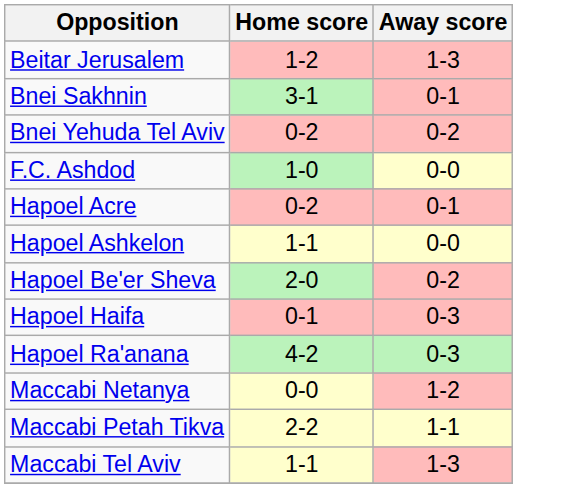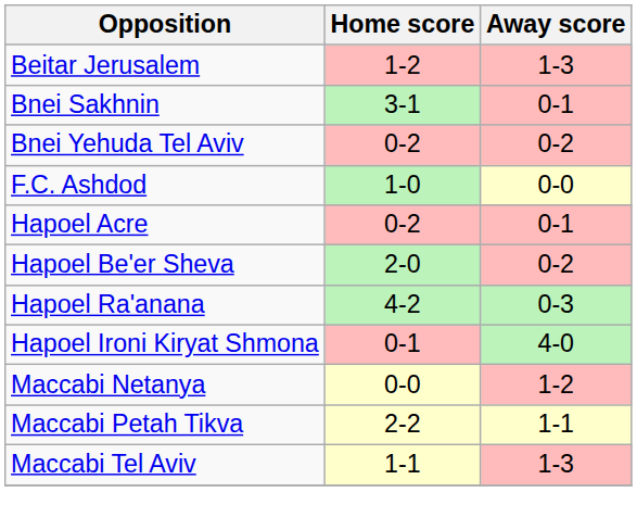- row: Hapoel Ashkelon | 1-1 | 0-0
- row: Hapoel Haifa | 0-1 | 0-3
+ row: Hapoel Ironi Kiryat Shmona | 0-1 | 4-0
